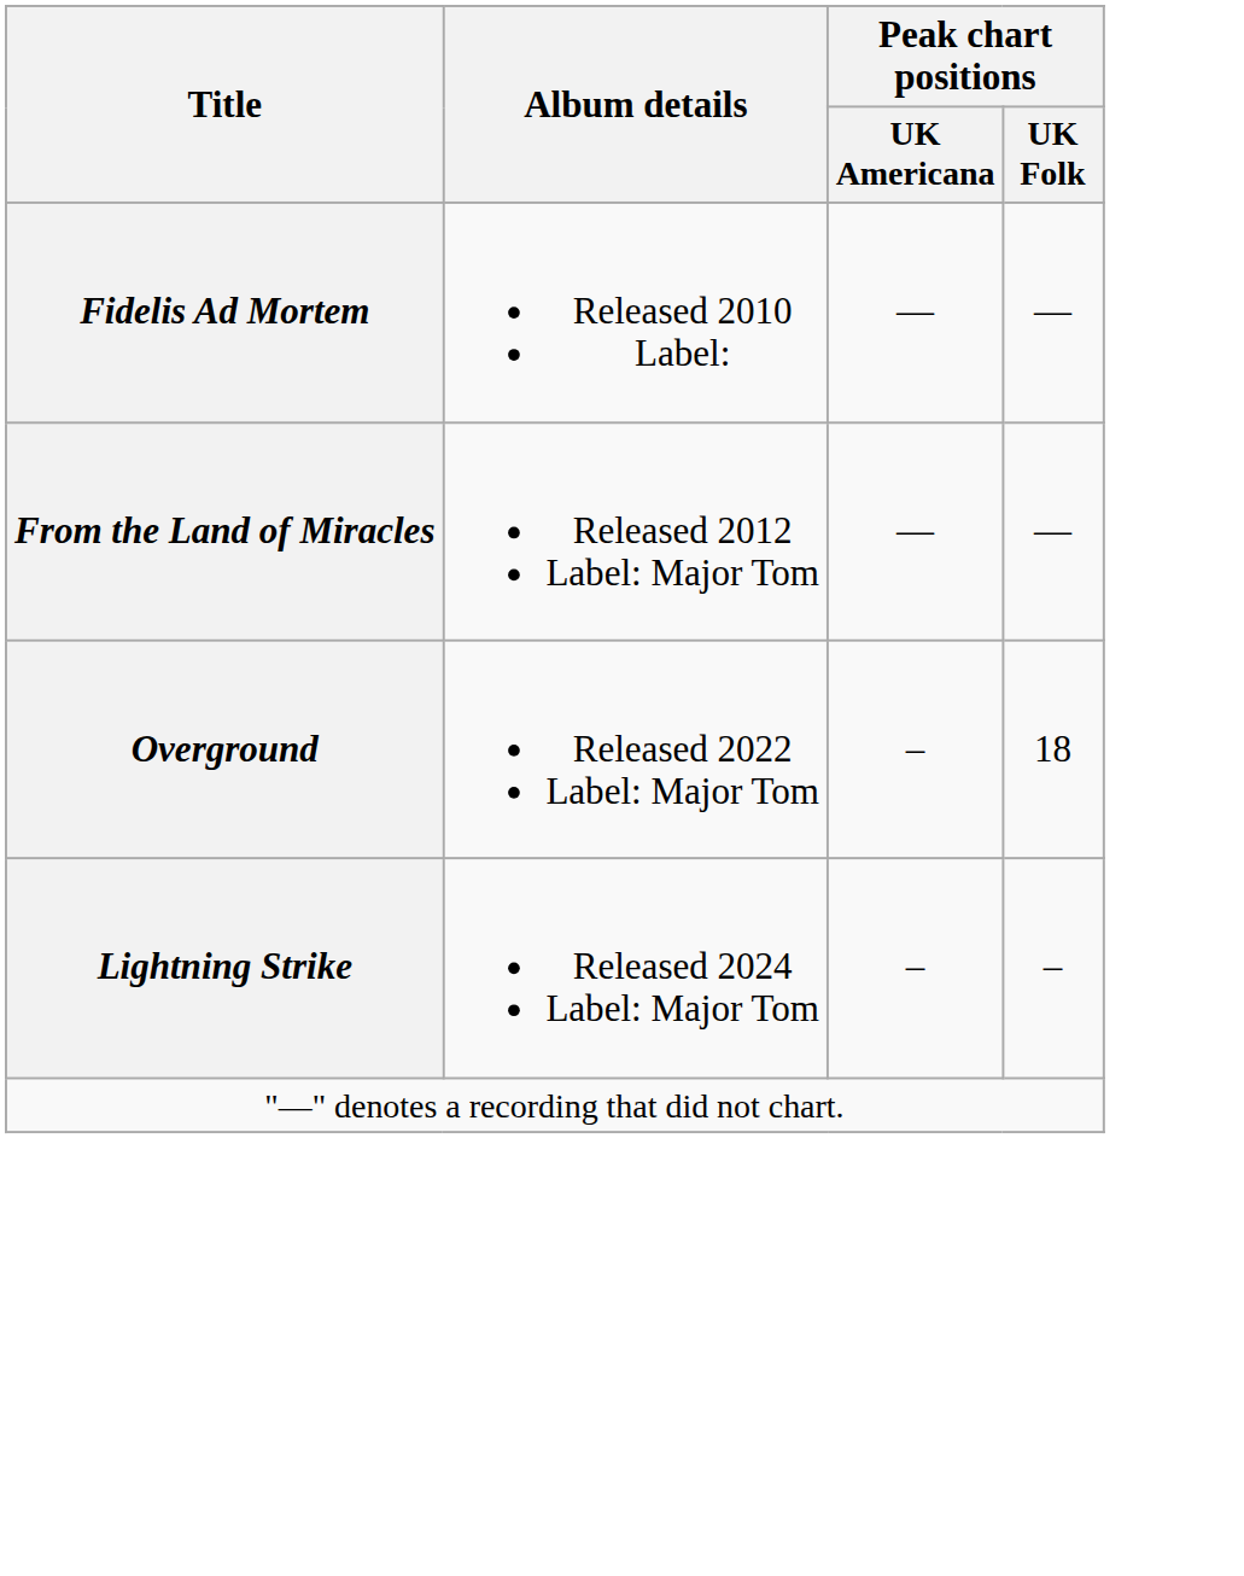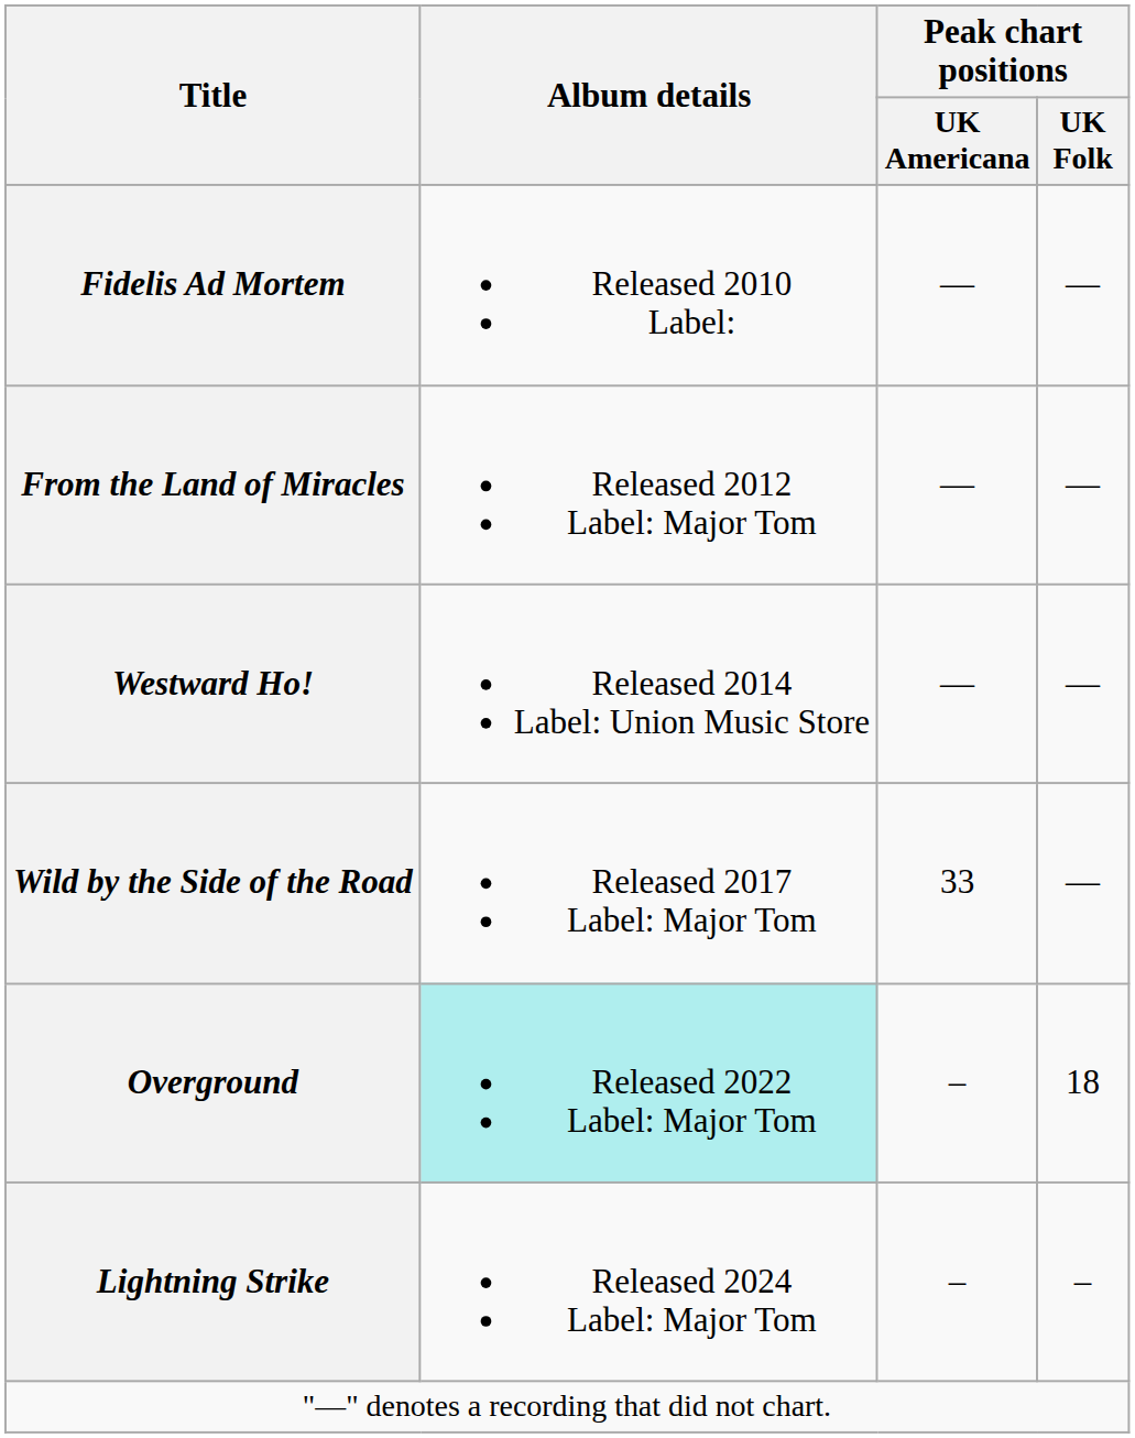+ row: Westward Ho! | Released 2014 Label: Union Music Store | — | —
+ row: Wild by the Side of the Road | Released 2017 Label: Major Tom | 33 | —
Overground | Album details: no background -> paleturquoise background
